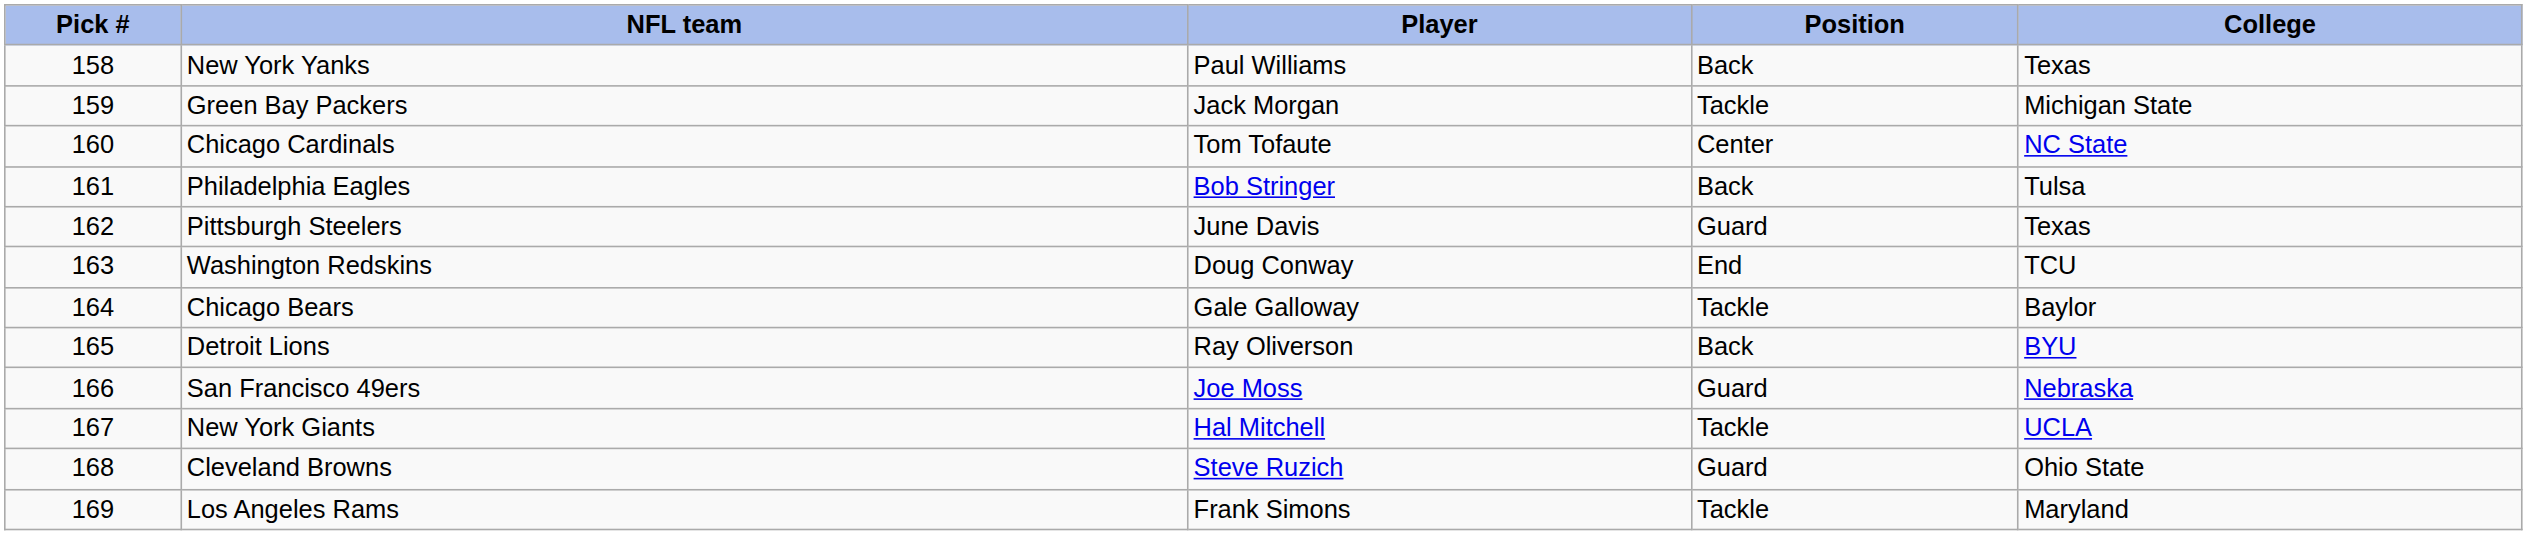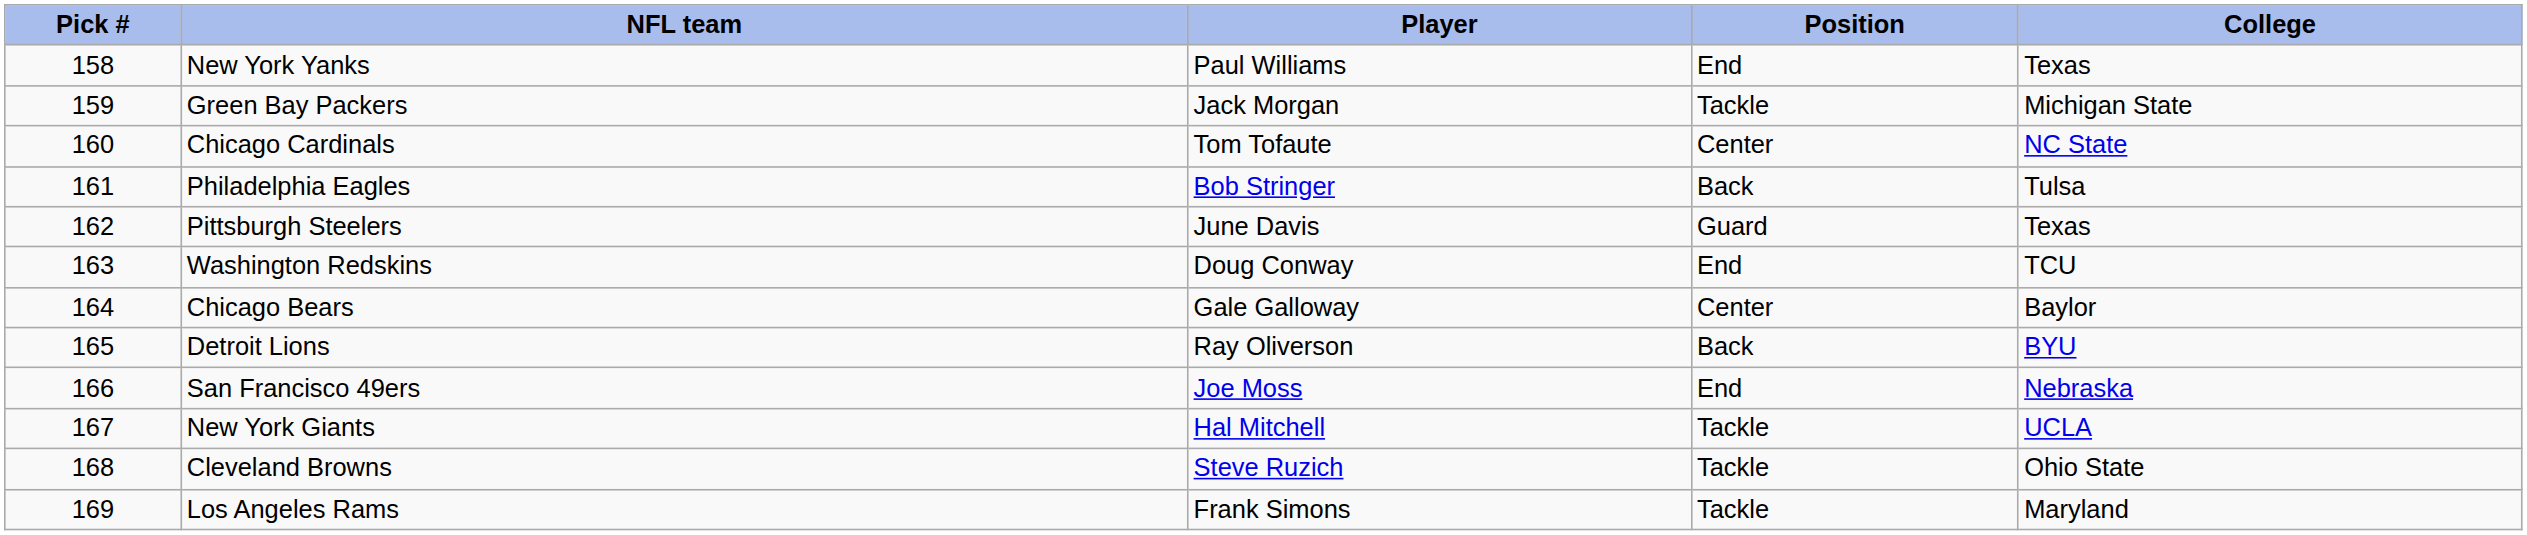New York Yanks | Position: Back -> End
Chicago Bears | Position: Tackle -> Center
San Francisco 49ers | Position: Guard -> End
Cleveland Browns | Position: Guard -> Tackle
